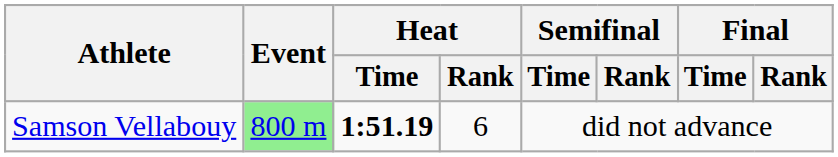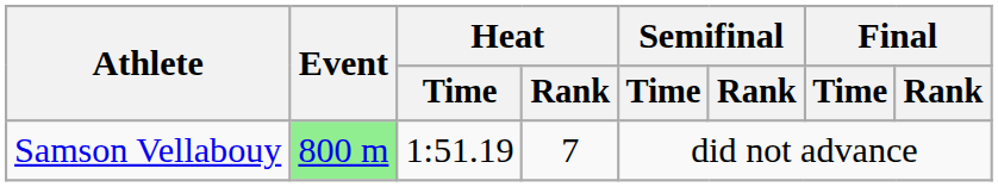Samson Vellabouy | Heat / Time: bold -> normal
Samson Vellabouy | Heat / Rank: 6 -> 7
